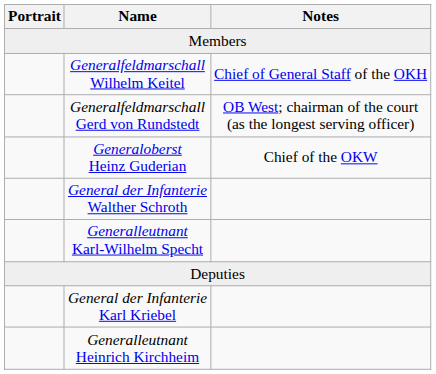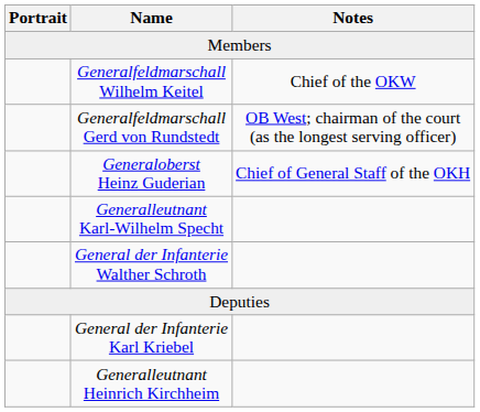Generalfeldmarschall Wilhelm Keitel | Notes: Chief of General Staff of the OKH -> Chief of the OKW
Generaloberst Heinz Guderian | Notes: Chief of the OKW -> Chief of General Staff of the OKH
rows swapped: General der Infanterie Walther Schroth <-> Generalleutnant Karl-Wilhelm Specht
